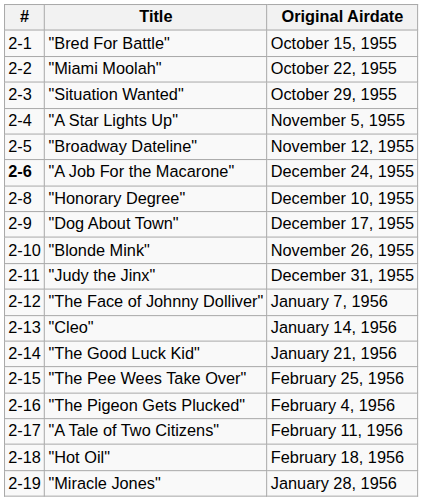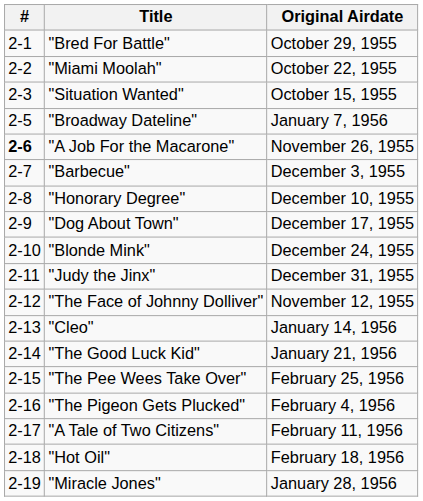"Bred For Battle" | Original Airdate: October 15, 1955 -> October 29, 1955
"Situation Wanted" | Original Airdate: October 29, 1955 -> October 15, 1955
- row: 2-4 | "A Star Lights Up" | November 5, 1955
"Broadway Dateline" | Original Airdate: November 12, 1955 -> January 7, 1956
"A Job For the Macarone" | Original Airdate: December 24, 1955 -> November 26, 1955
+ row: 2-7 | "Barbecue" | December 3, 1955
"Blonde Mink" | Original Airdate: November 26, 1955 -> December 24, 1955
"The Face of Johnny Dolliver" | Original Airdate: January 7, 1956 -> November 12, 1955
